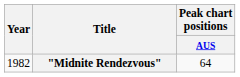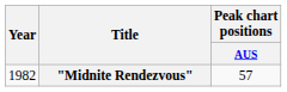"Midnite Rendezvous" | Peak chart positions / AUS: 64 -> 57
